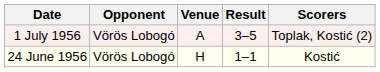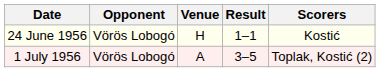rows swapped: 24 June 1956 <-> 1 July 1956
